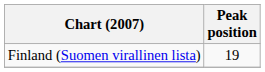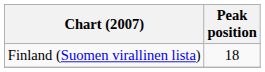Finland (Suomen virallinen lista) | Peak position: 19 -> 18
